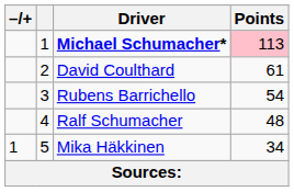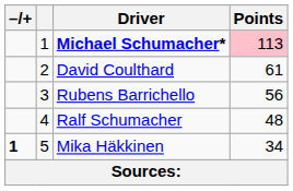Rubens Barrichello | Points: 54 -> 56
Mika Häkkinen | –/+: normal -> bold
